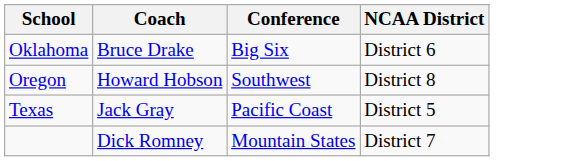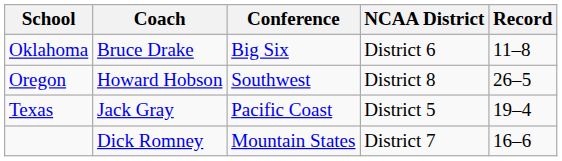+ column: Record | 11–8 | 26–5 | 19–4 | 16–6
